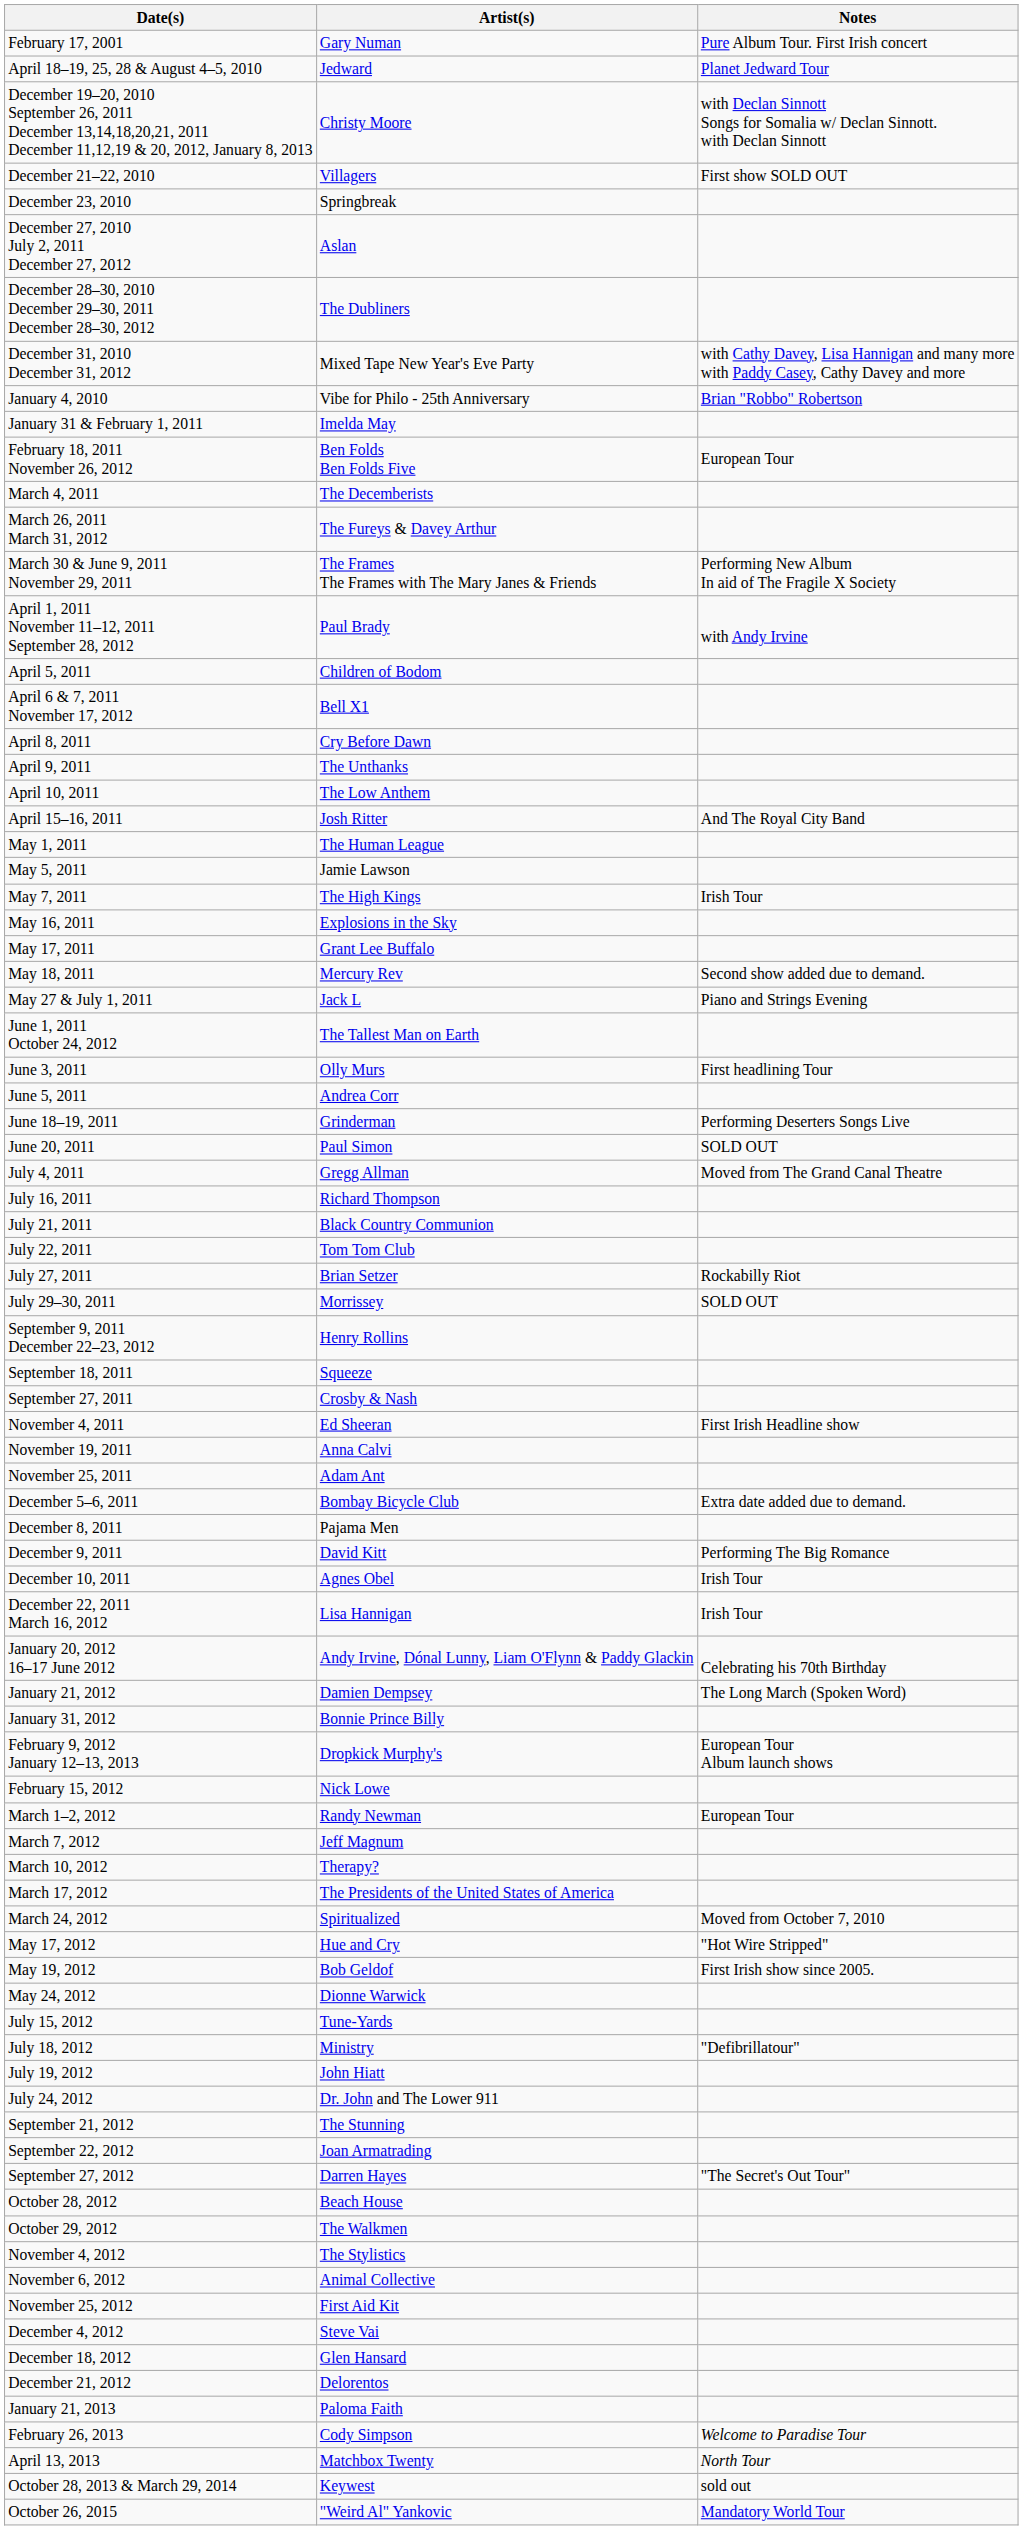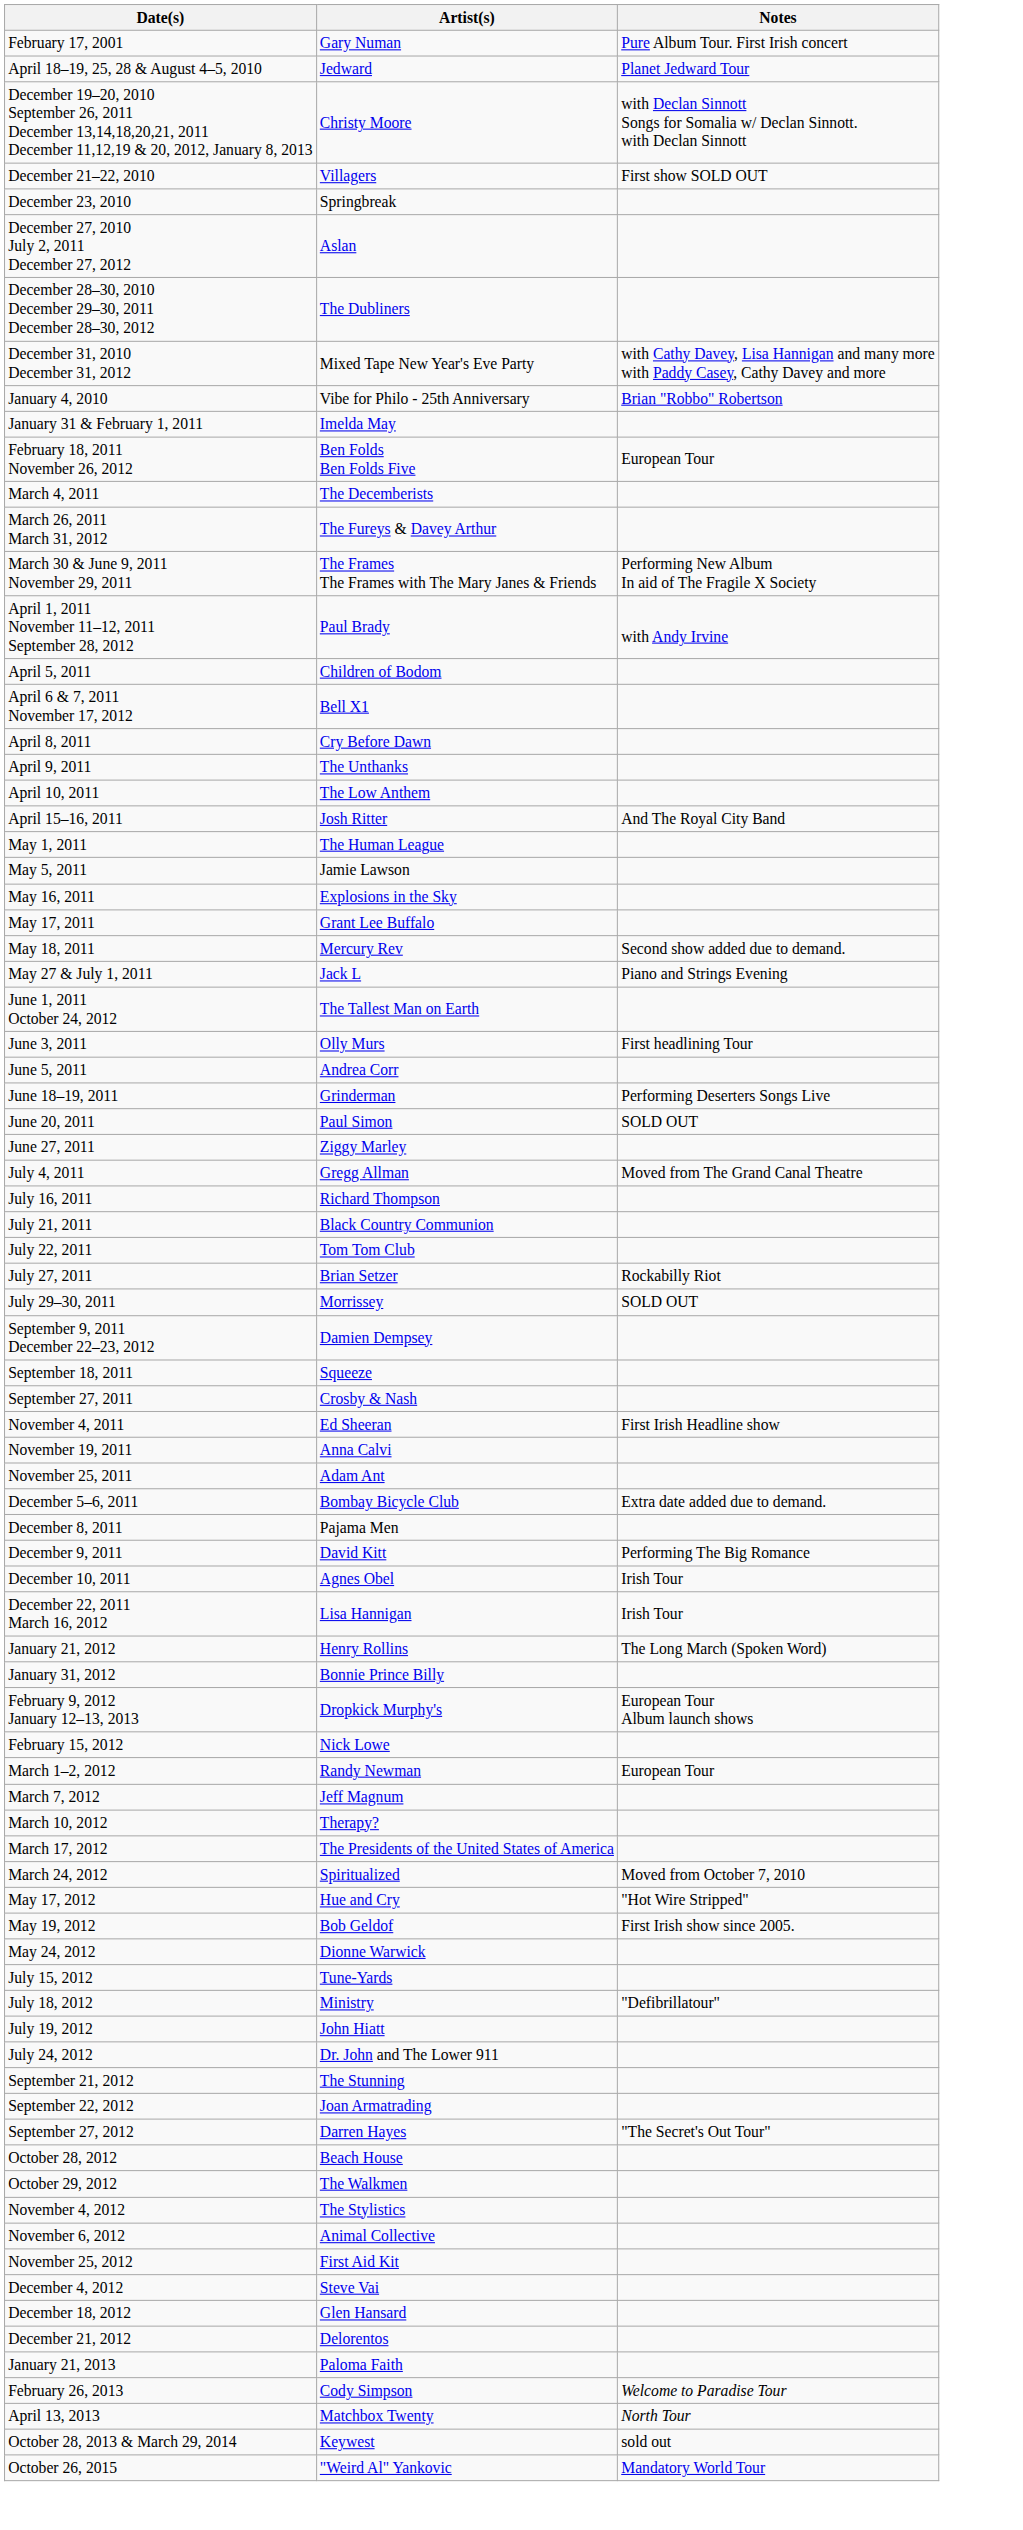- row: May 7, 2011 | The High Kings | Irish Tour
+ row: June 27, 2011 | Ziggy Marley
September 9, 2011 December 22–23, 2012 | Artist(s): Henry Rollins -> Damien Dempsey
- row: January 20, 2012 16–17 June 2012 | Andy Irvine, Dónal Lunny, Liam O'Flynn & Paddy Glackin | Celebrating his 70th Birthday
January 21, 2012 | Artist(s): Damien Dempsey -> Henry Rollins
